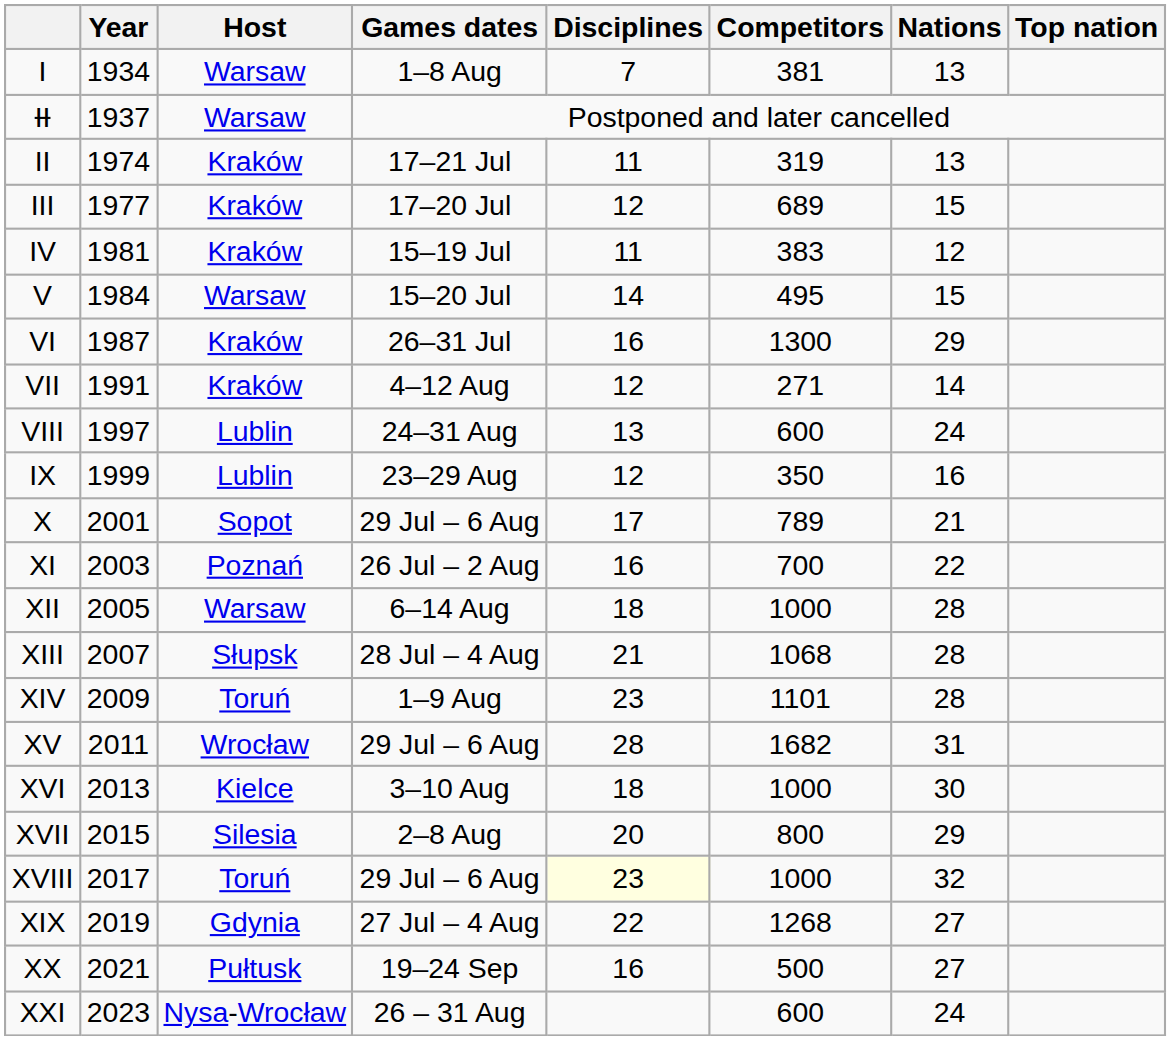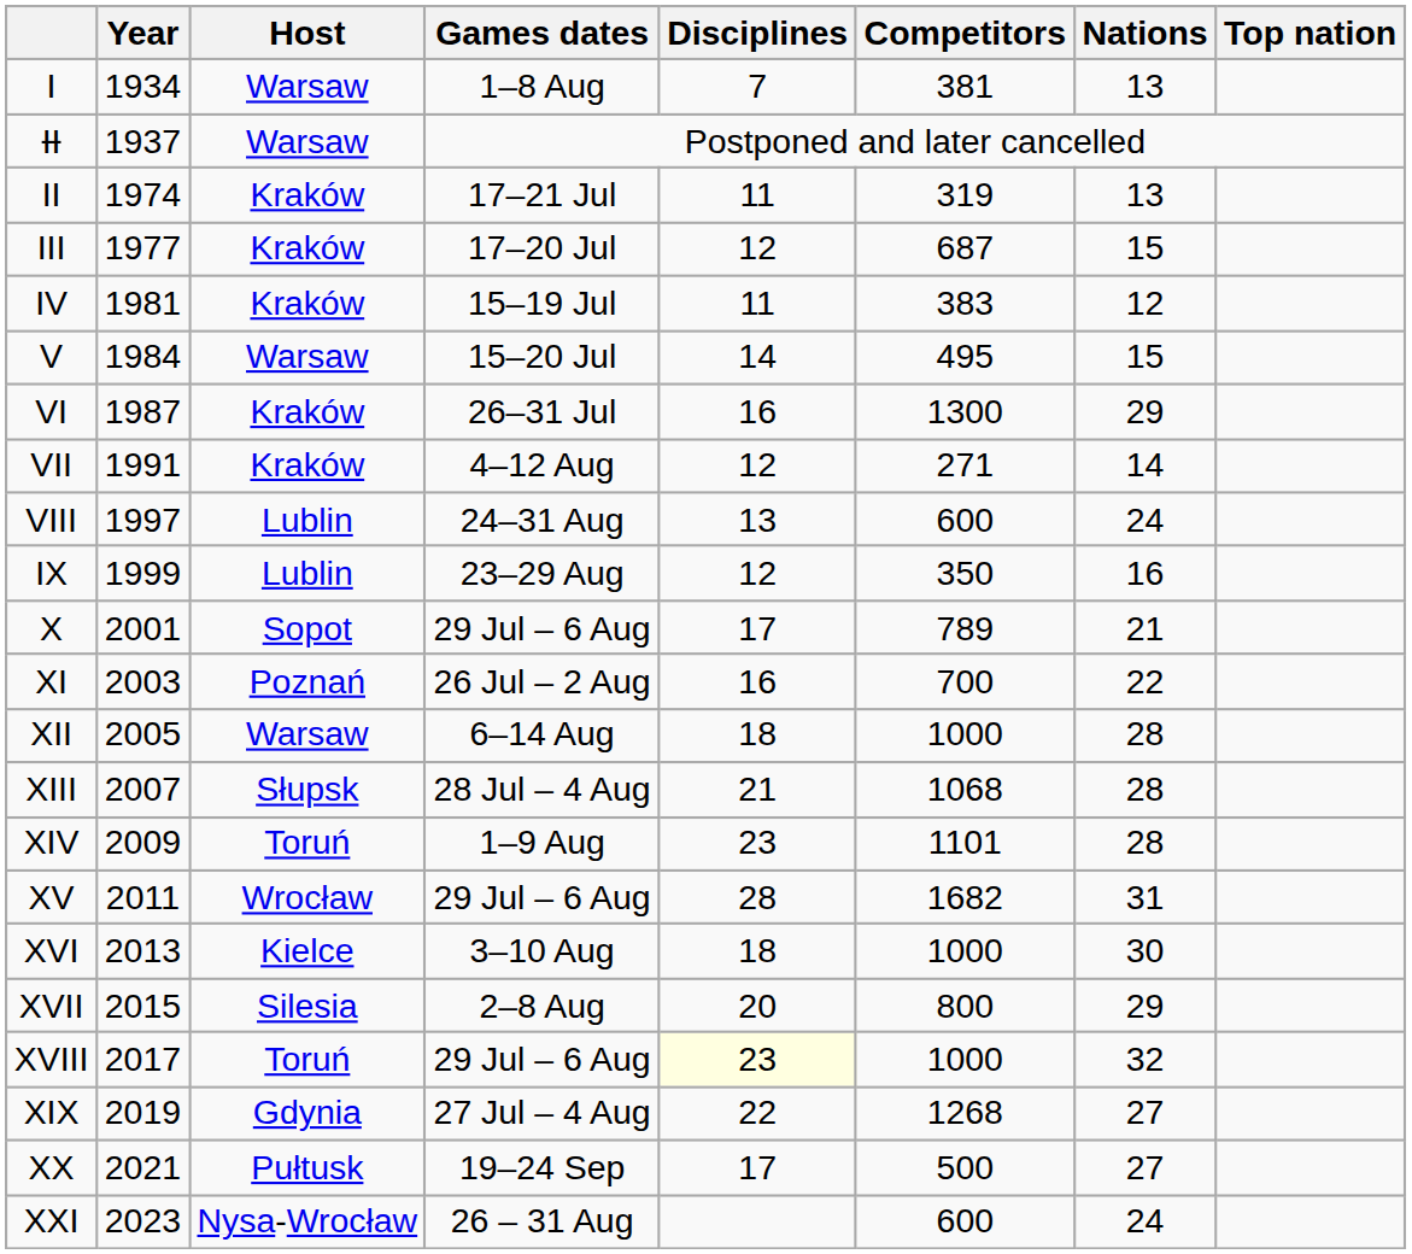III | Competitors: 689 -> 687
XX | Disciplines: 16 -> 17
